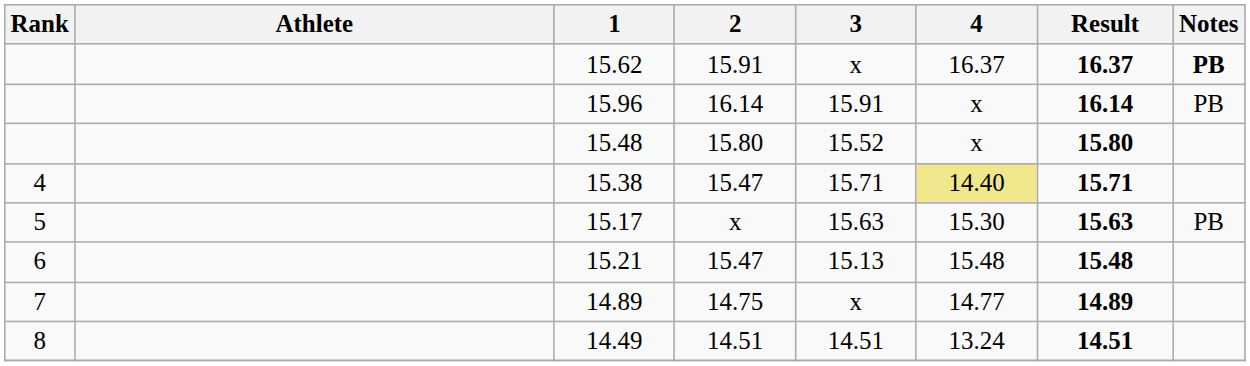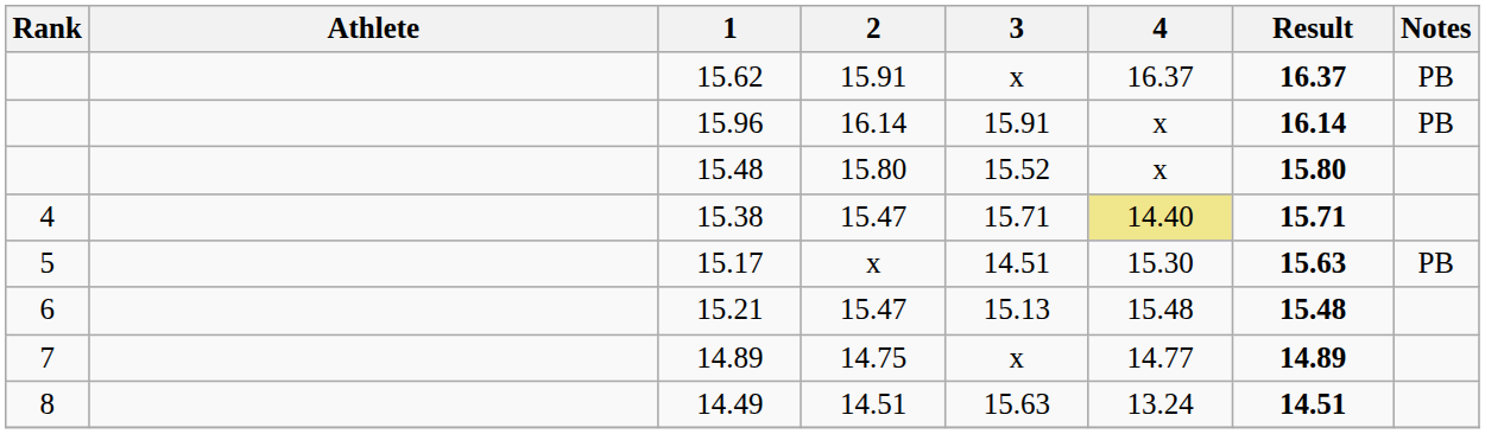15.62 | Notes: bold -> normal
15.17 | 3: 15.63 -> 14.51
14.49 | 3: 14.51 -> 15.63
